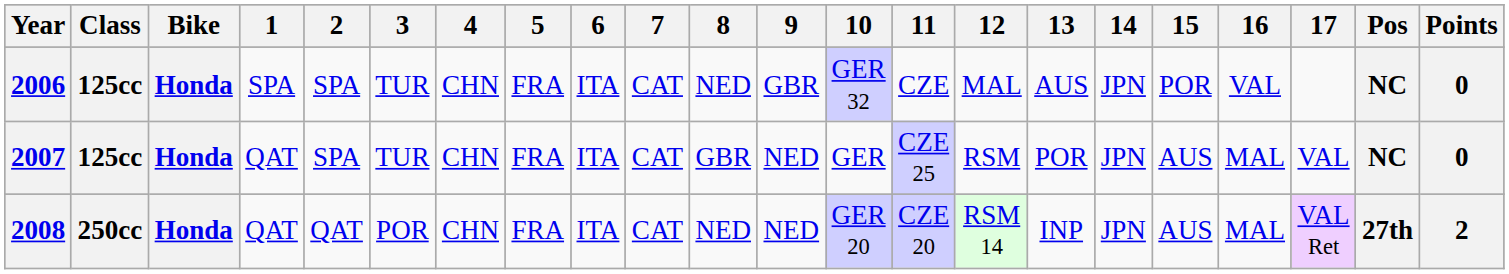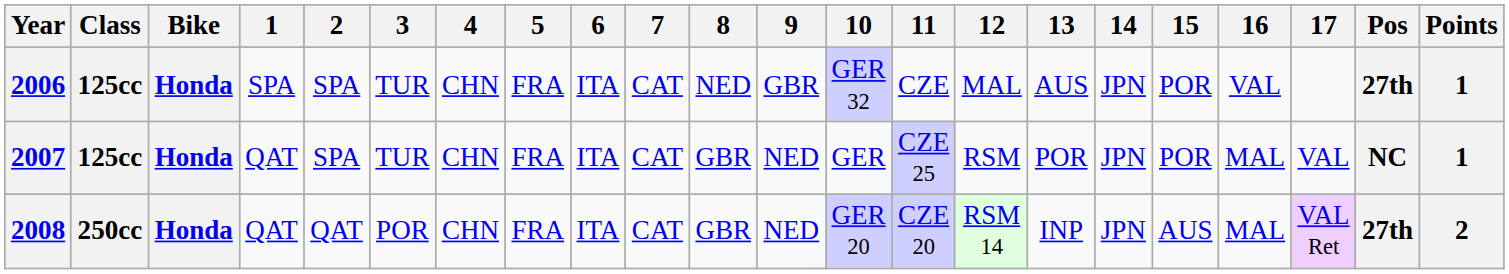2006 | Pos: NC -> 27th
2006 | Points: 0 -> 1
2007 | 15: AUS -> POR
2007 | Points: 0 -> 1
2008 | 8: NED -> GBR
